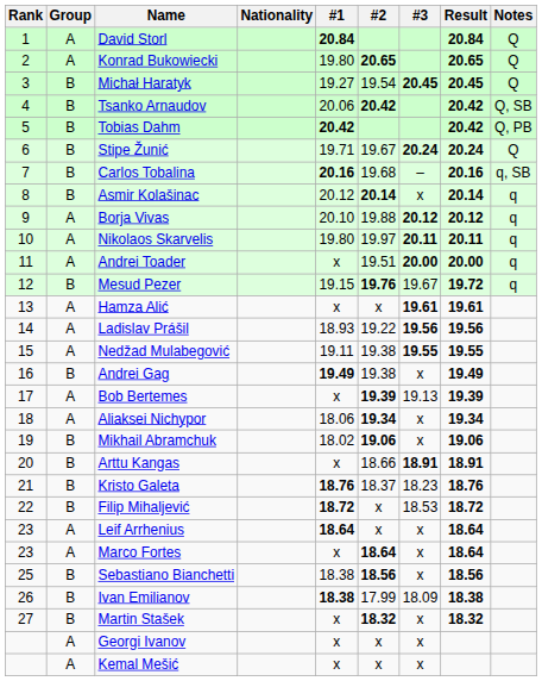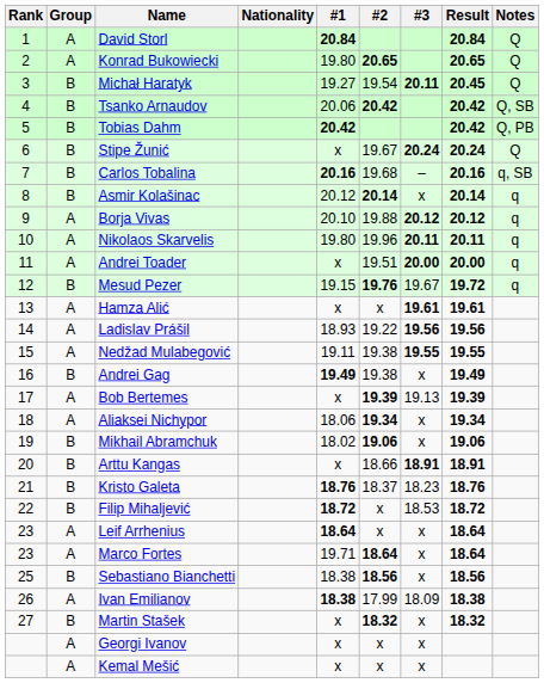Michał Haratyk | #3: 20.45 -> 20.11
Stipe Žunić | #1: 19.71 -> x
Nikolaos Skarvelis | #2: 19.97 -> 19.96
Marco Fortes | #1: x -> 19.71
Ivan Emilianov | Group: B -> A
